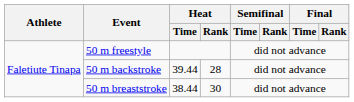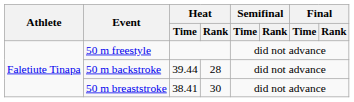50 m breaststroke | Heat / Time: 38.44 -> 38.41
